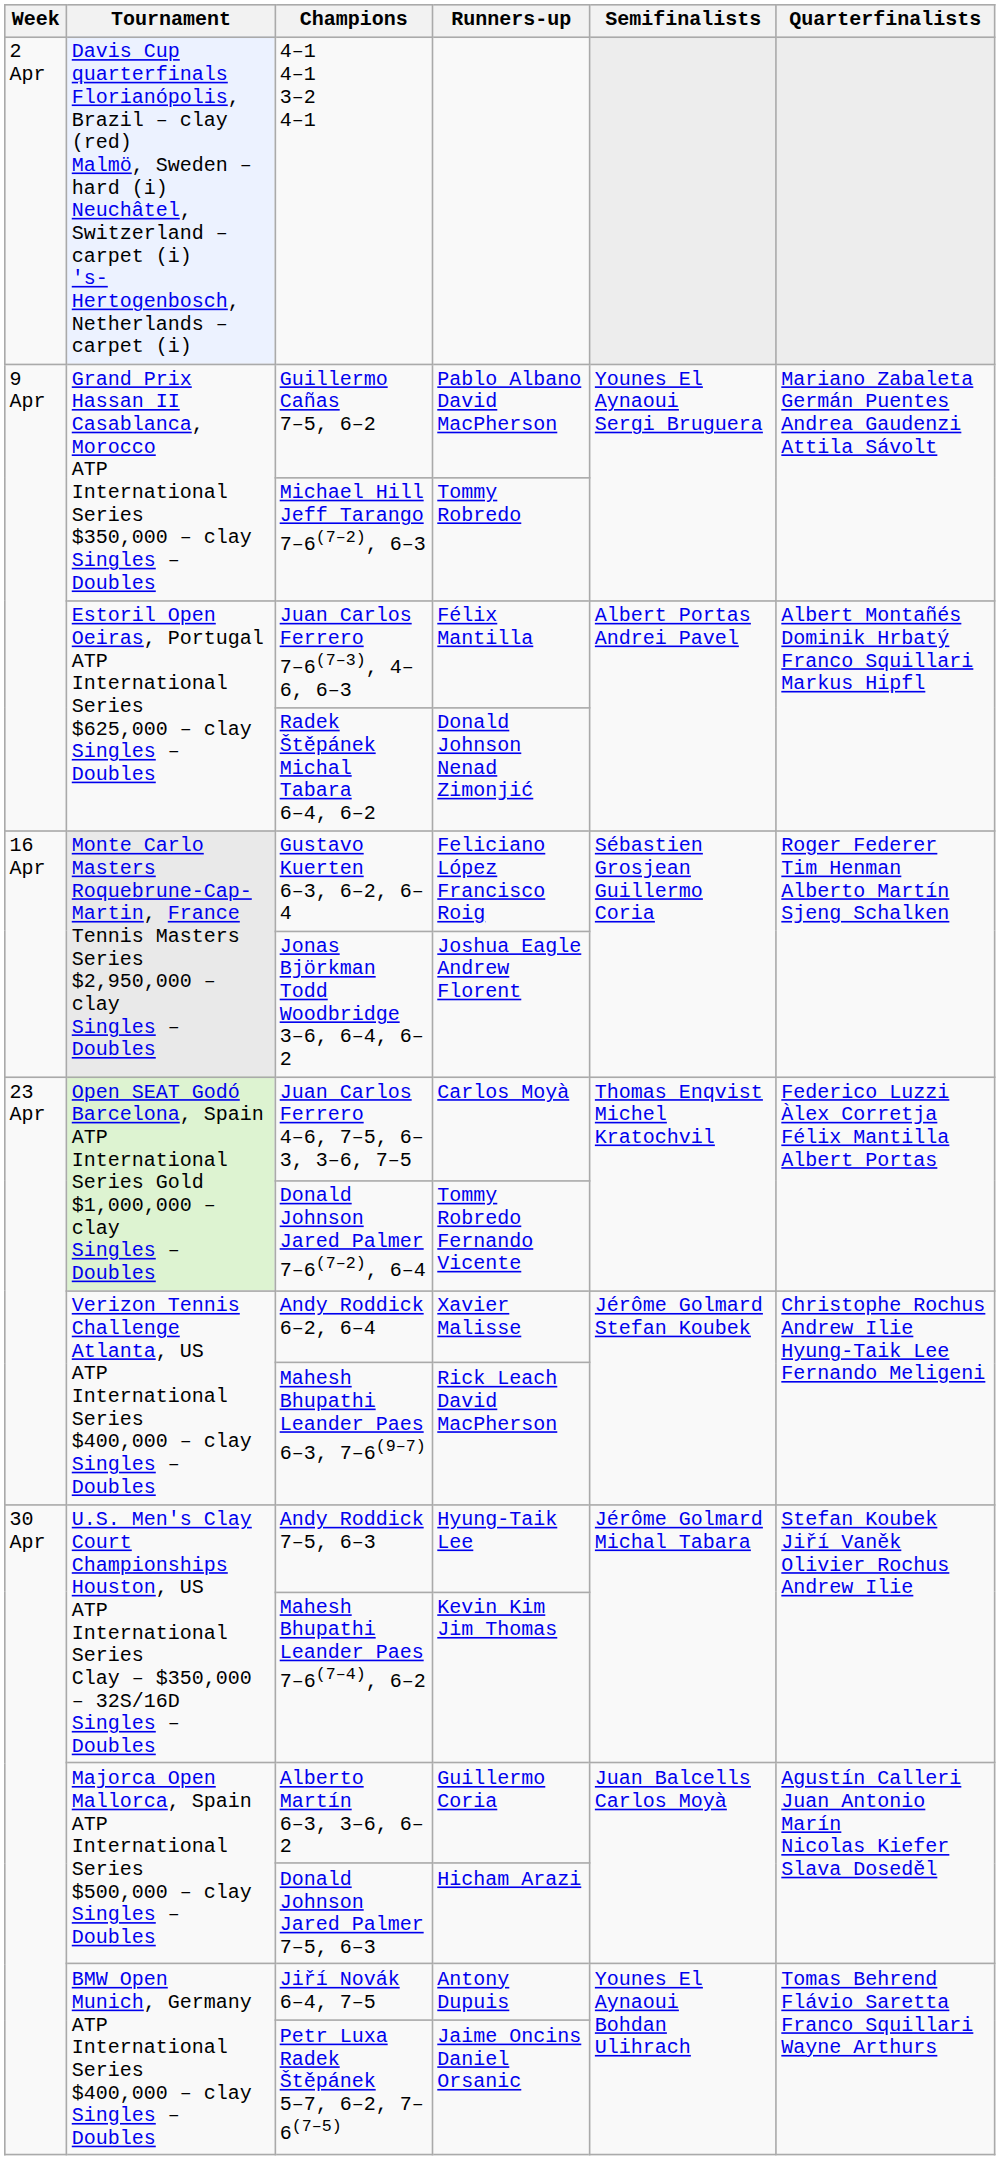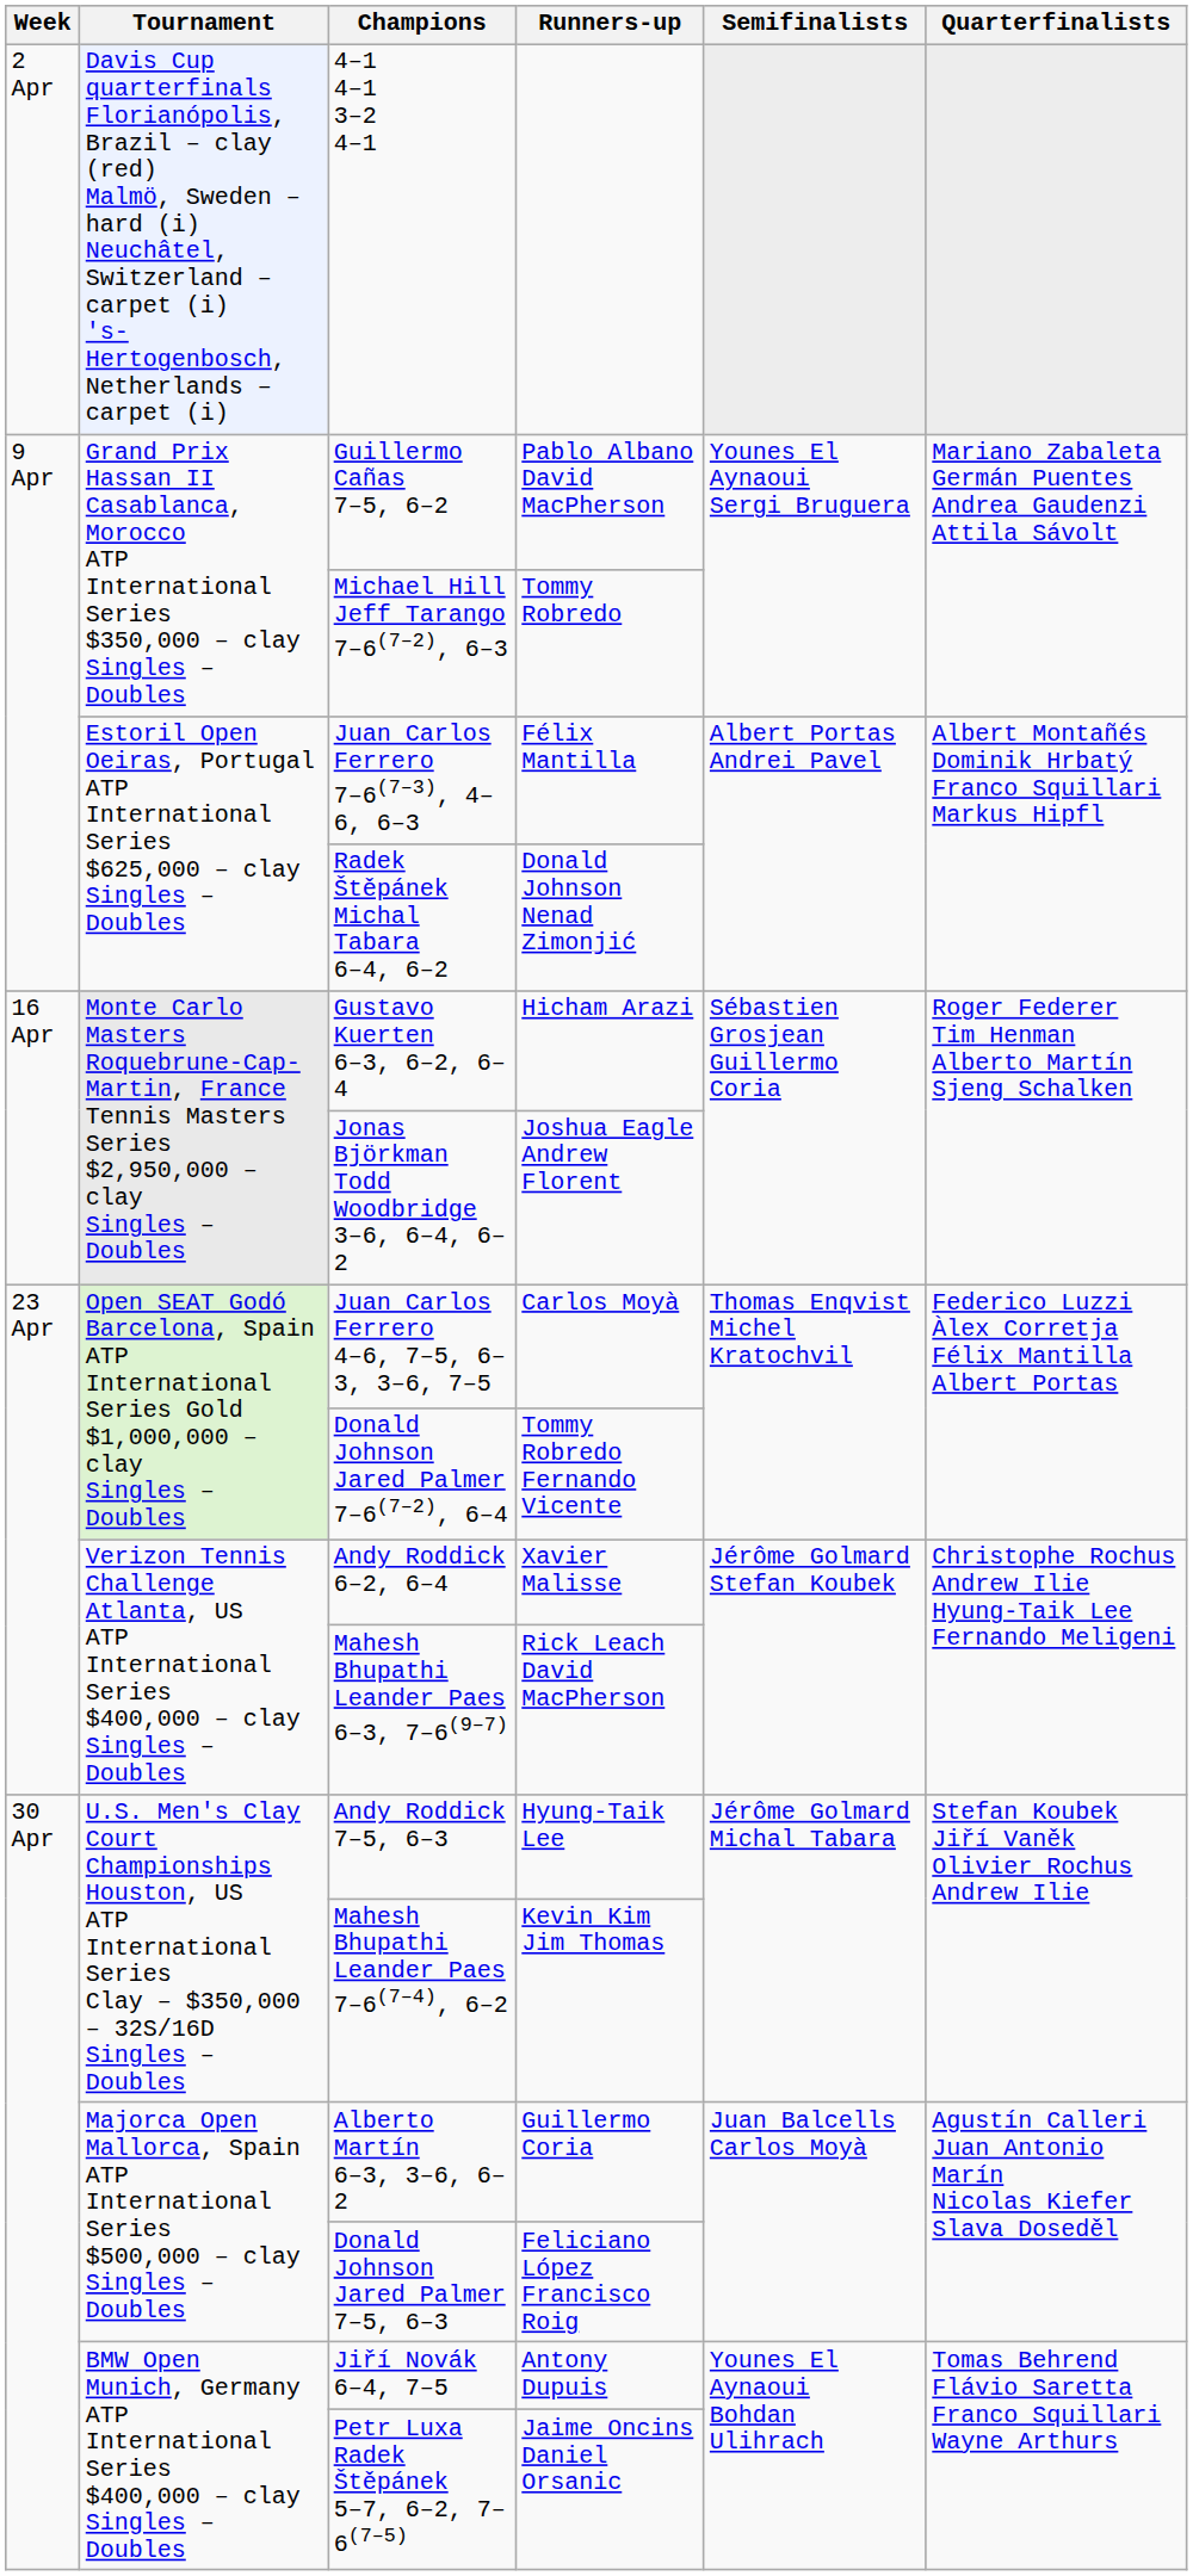Gustavo Kuerten 6–3, 6–2, 6–4 | Runners-up: Feliciano López Francisco Roig -> Hicham Arazi
Donald Johnson Jared Palmer 7–5, 6–3 | Runners-up: Hicham Arazi -> Feliciano López Francisco Roig
